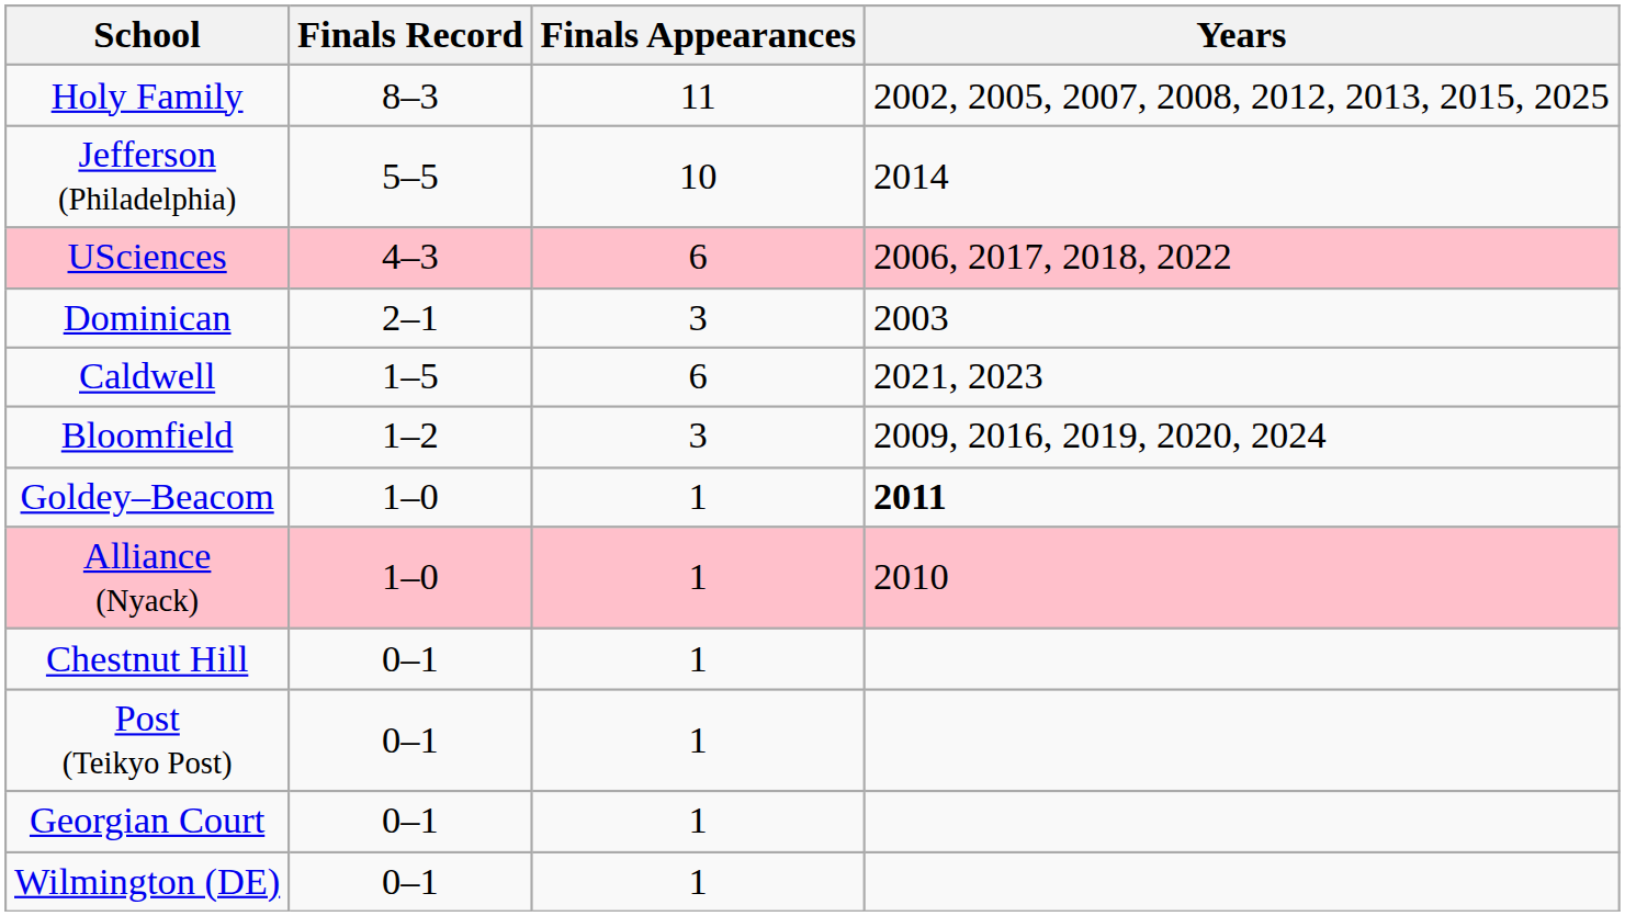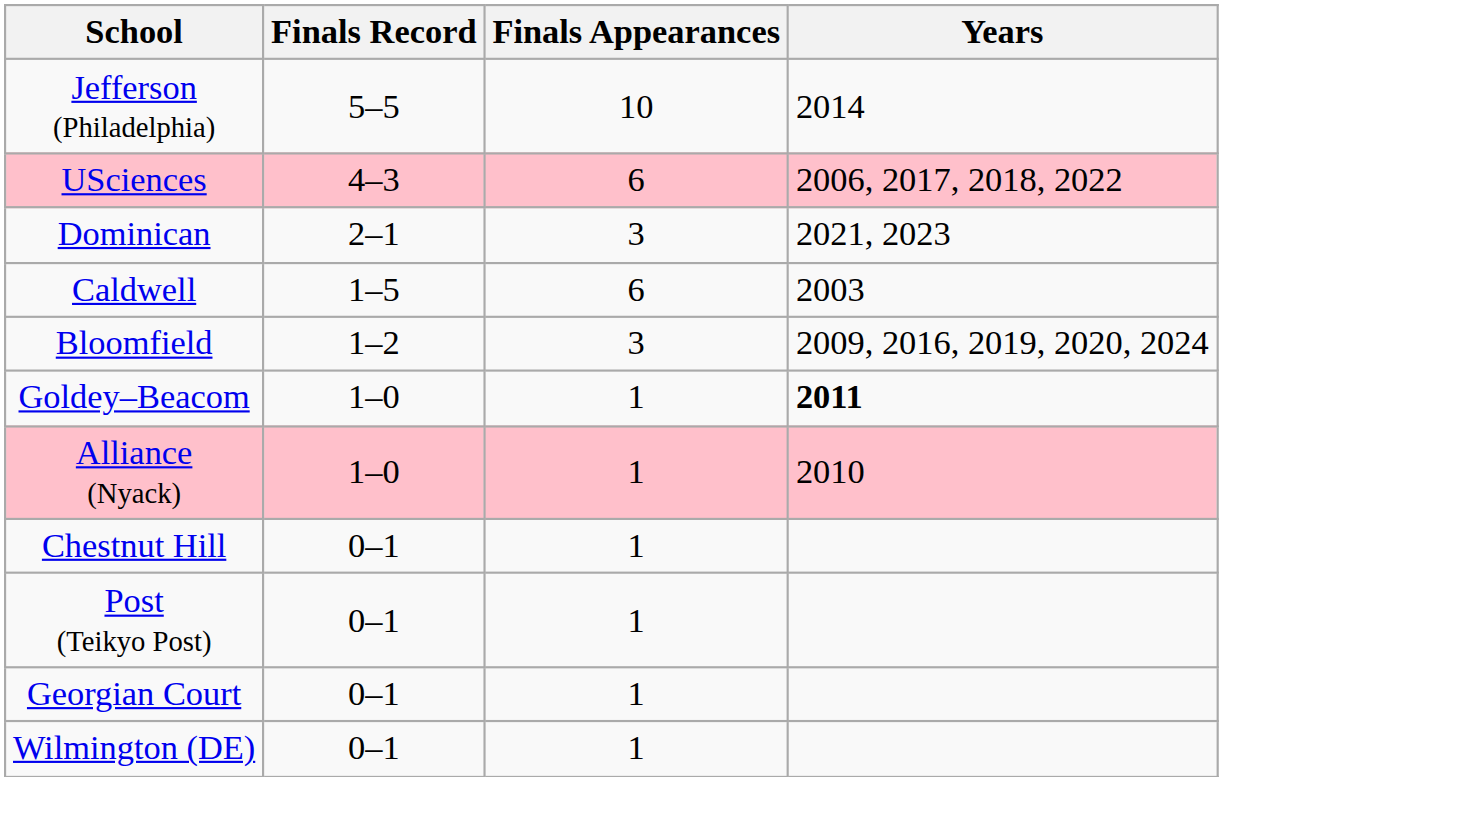- row: Holy Family | 8–3 | 11 | 2002, 2005, 2007, 2008, 2012, 2013, 2015, 2025
Dominican | Years: 2003 -> 2021, 2023
Caldwell | Years: 2021, 2023 -> 2003
